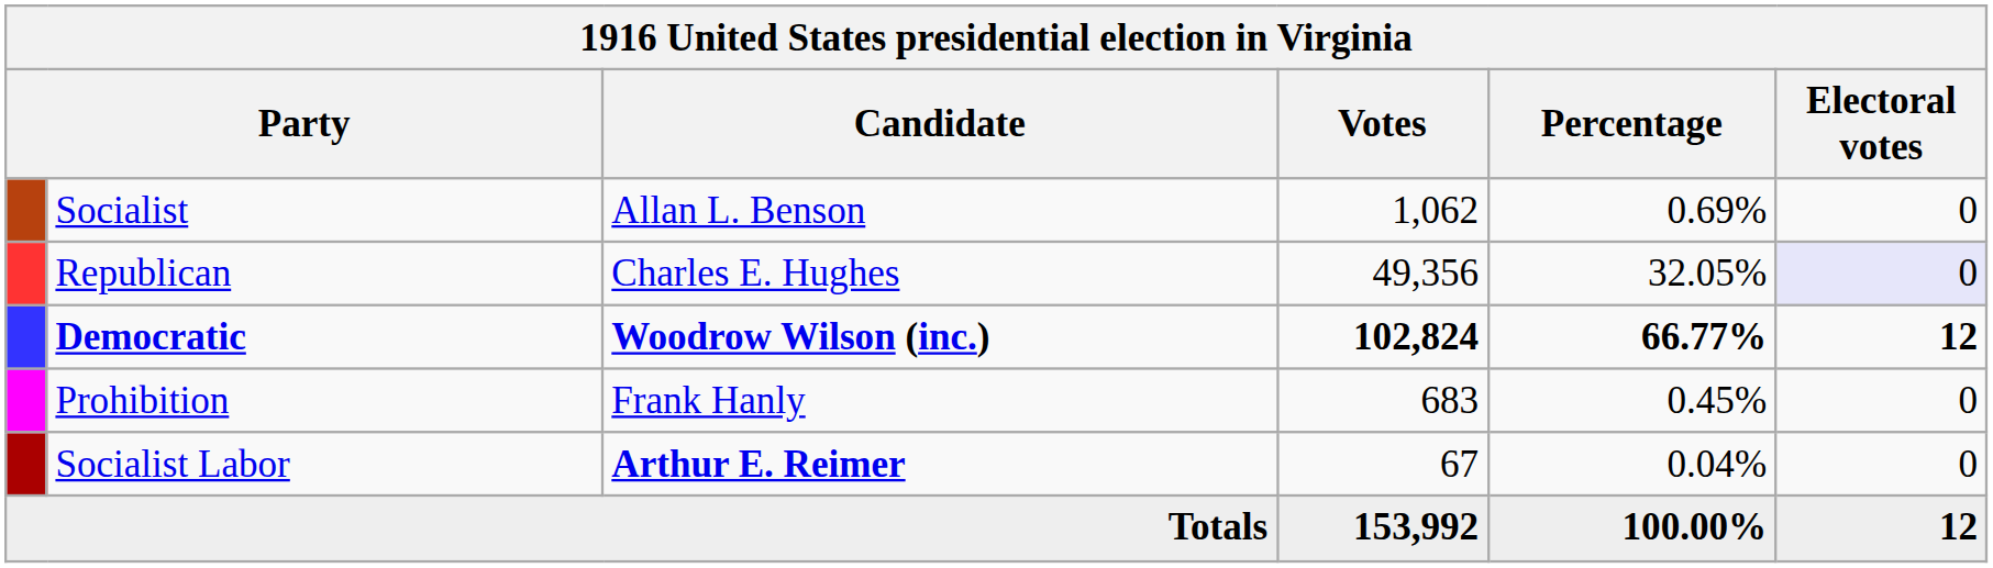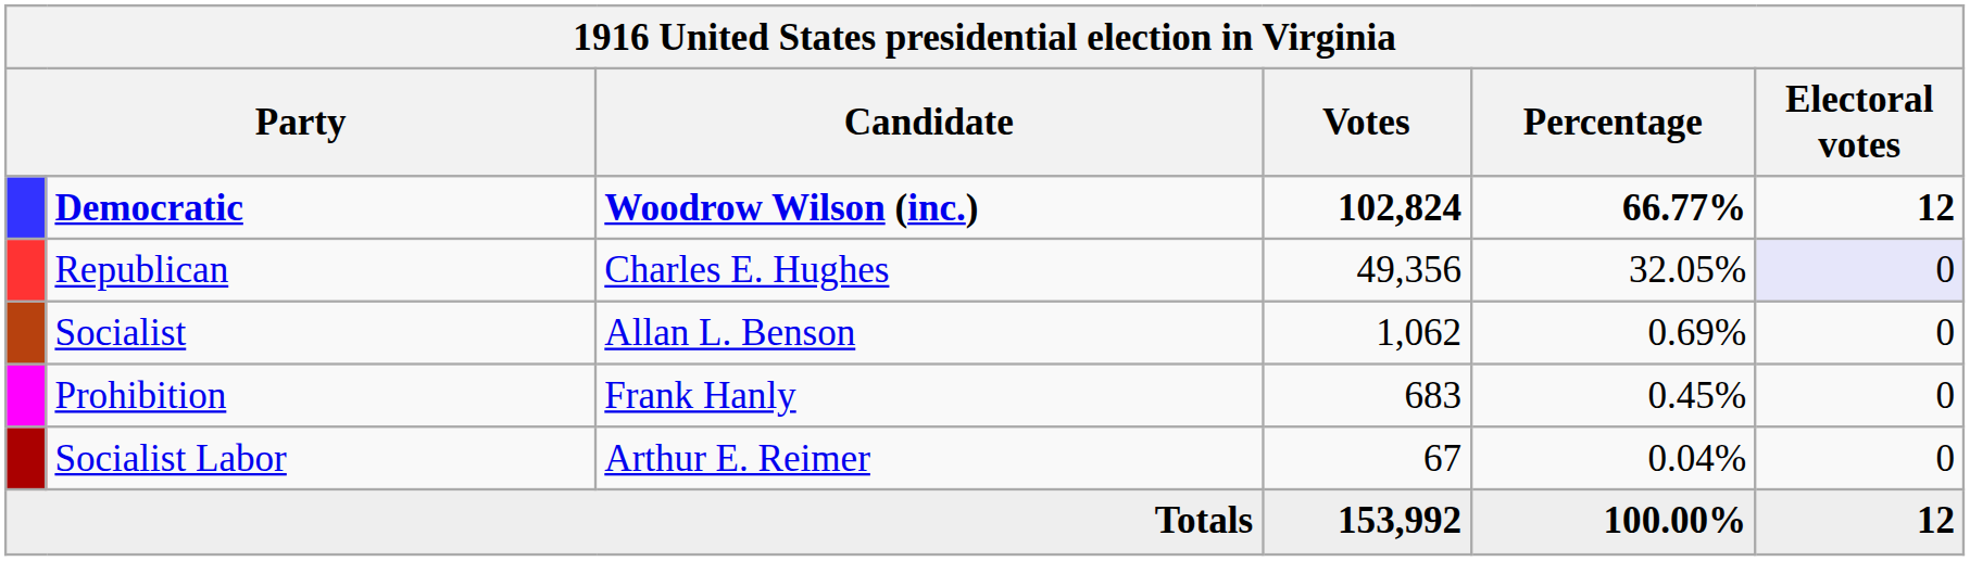rows swapped: Democratic <-> Socialist
Socialist Labor | Candidate: bold -> normal
